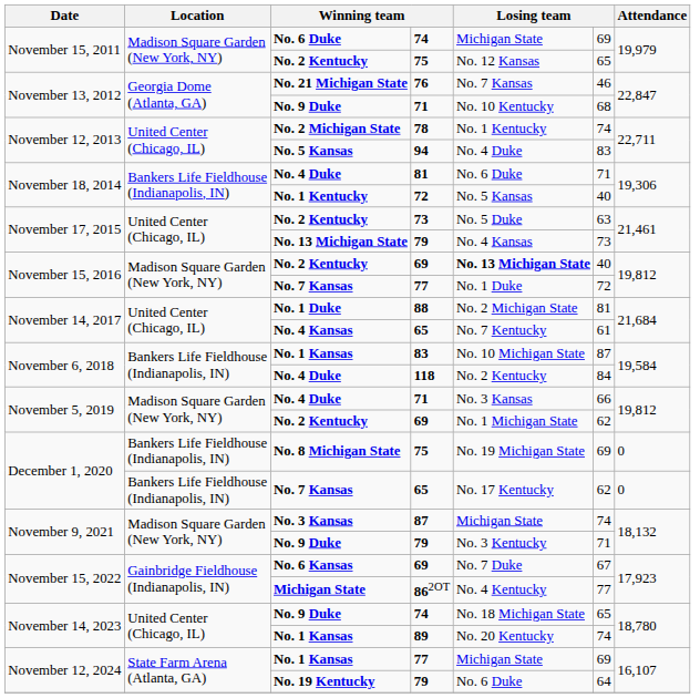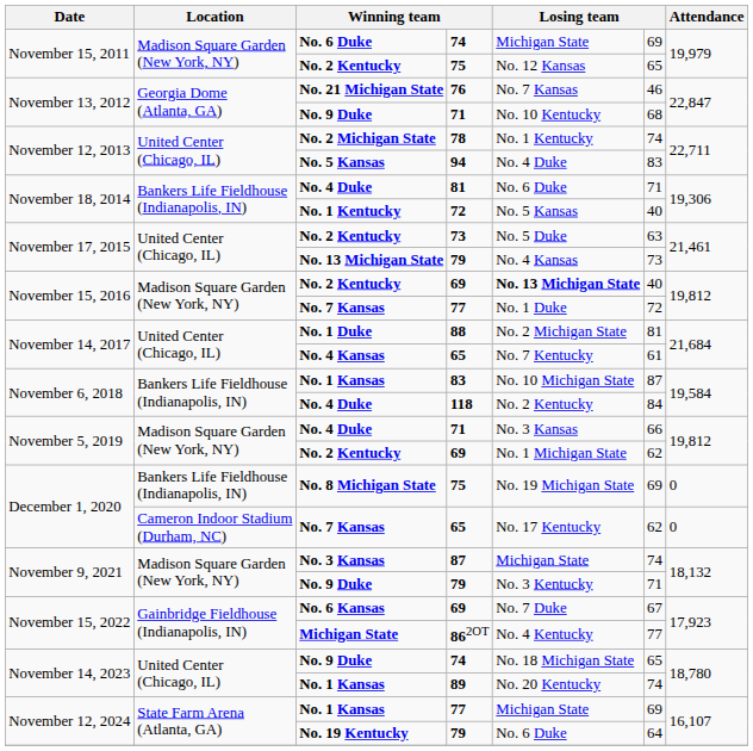December 1, 2020 / No. 7 Kansas | Location: Bankers Life Fieldhouse (Indianapolis, IN) -> Cameron Indoor Stadium (Durham, NC)
